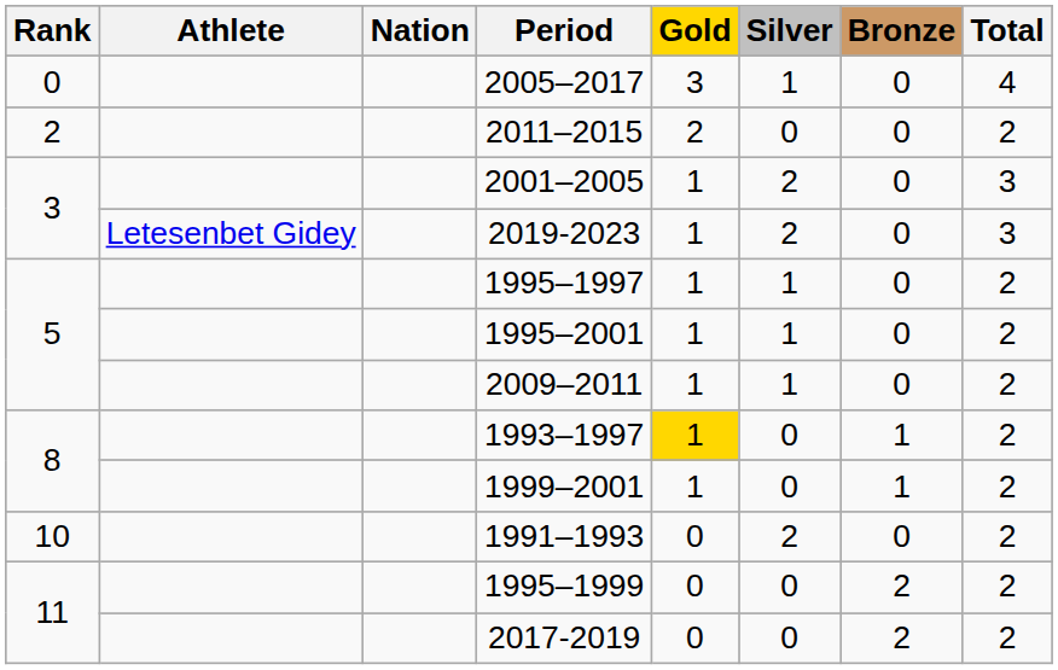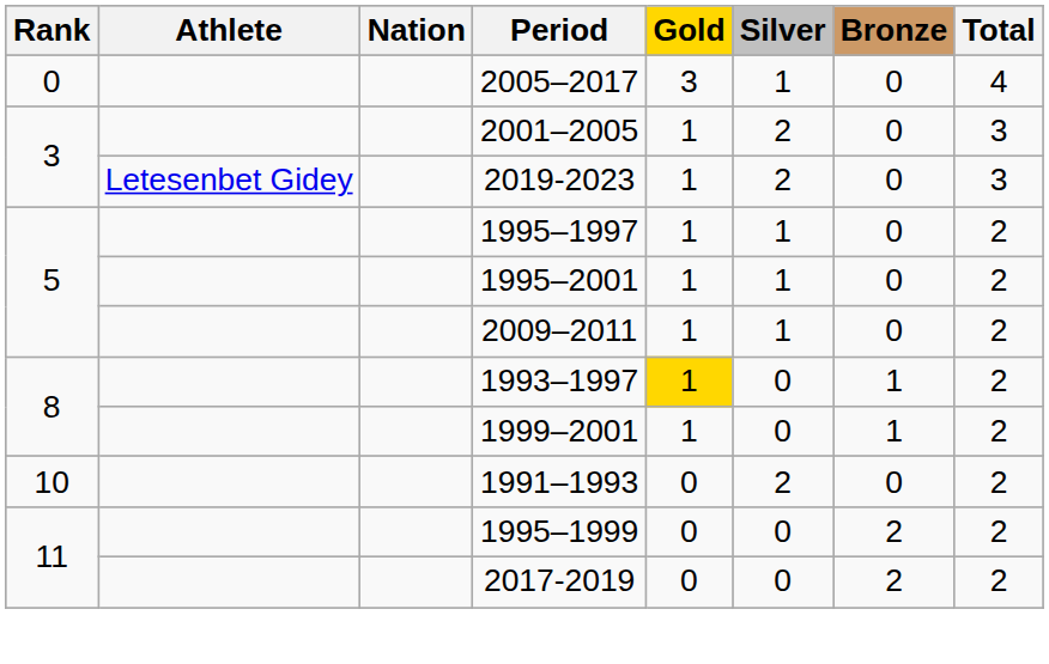- row: 2 | 2011–2015 | 2 | 0 | 0 | 2
